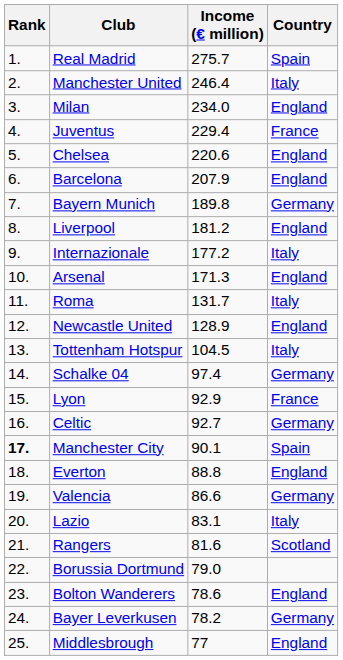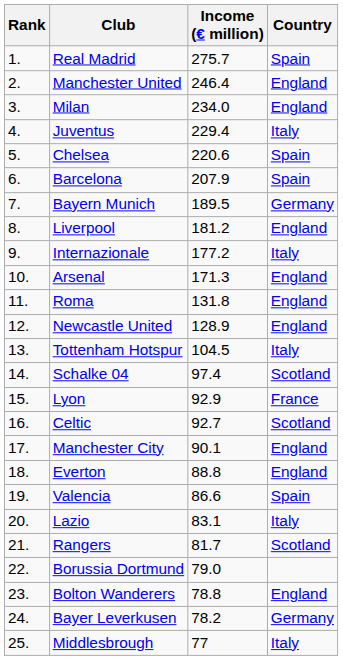Manchester United | Country: Italy -> England
Juventus | Country: France -> Italy
Chelsea | Country: England -> Spain
Barcelona | Country: England -> Spain
Bayern Munich | Income (€ million): 189.8 -> 189.5
Roma | Income (€ million): 131.7 -> 131.8
Roma | Country: Italy -> England
Schalke 04 | Country: Germany -> Scotland
Celtic | Country: Germany -> Scotland
Manchester City | Rank: bold -> normal
Manchester City | Country: Spain -> England
Valencia | Country: Germany -> Spain
Rangers | Income (€ million): 81.6 -> 81.7
Bolton Wanderers | Income (€ million): 78.6 -> 78.8
Middlesbrough | Country: England -> Italy
